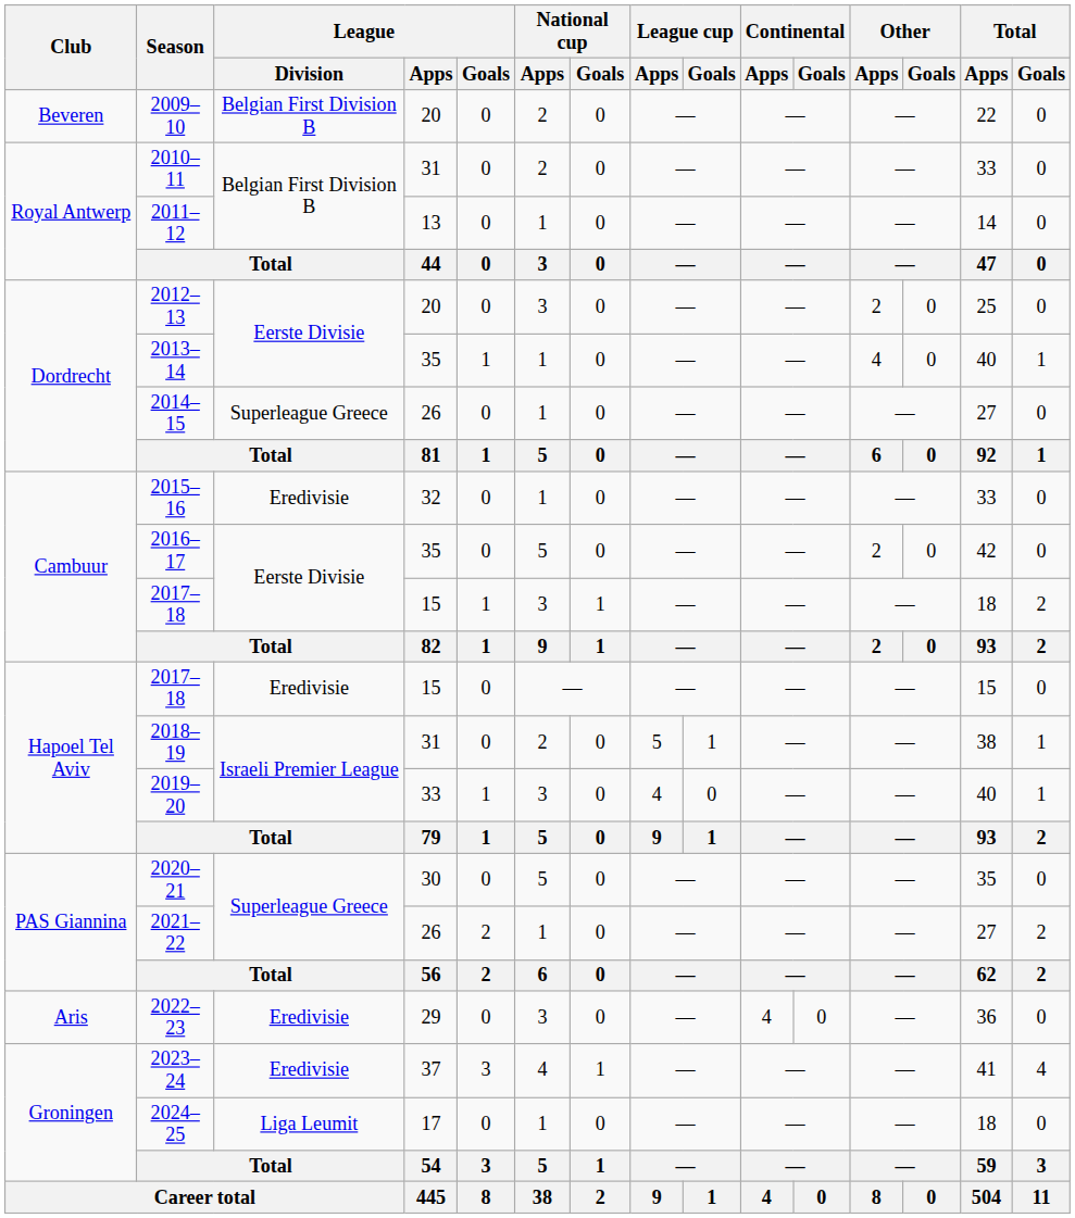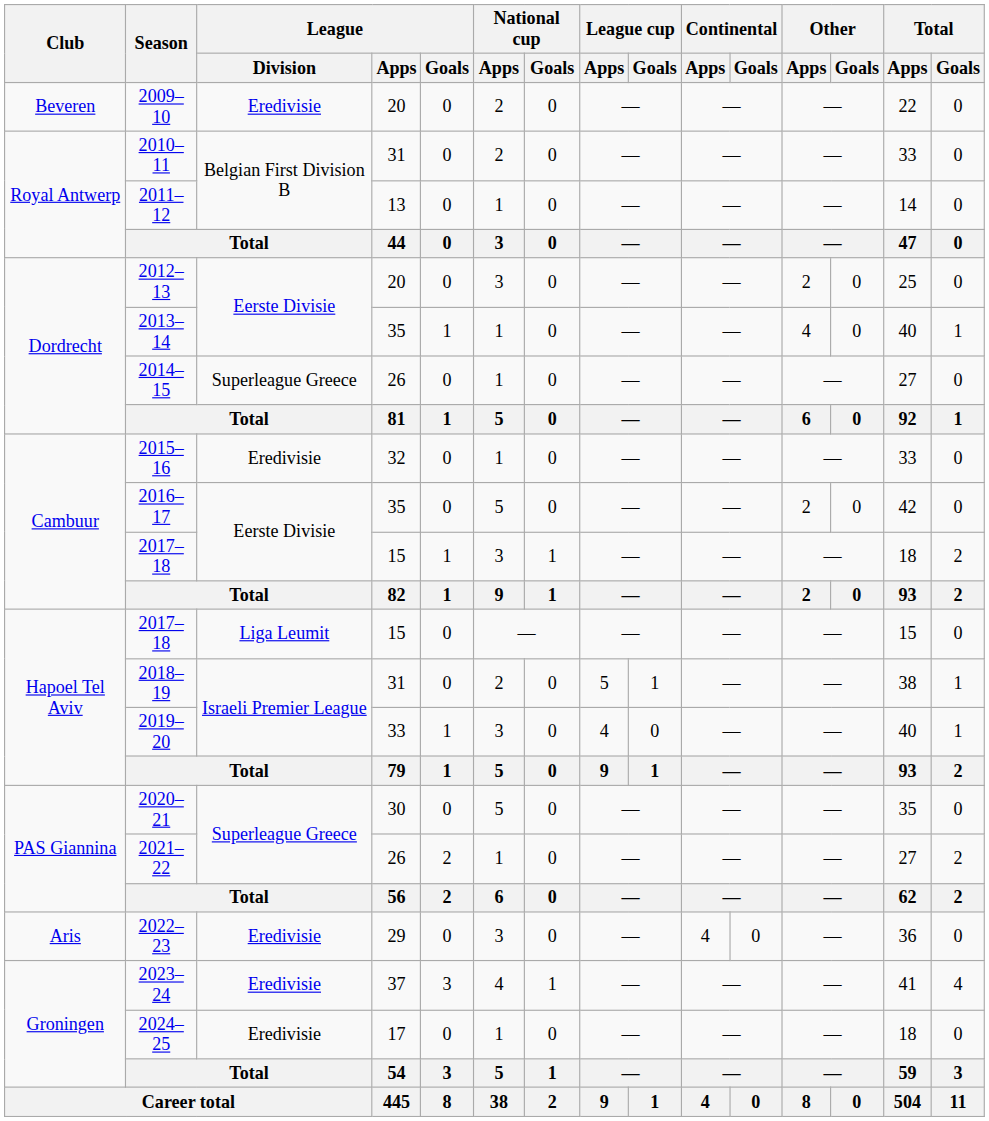2009–10 | League / Division: Belgian First Division B -> Eredivisie
Hapoel Tel Aviv / 2017–18 | League / Division: Eredivisie -> Liga Leumit
2024–25 | League / Division: Liga Leumit -> Eredivisie
